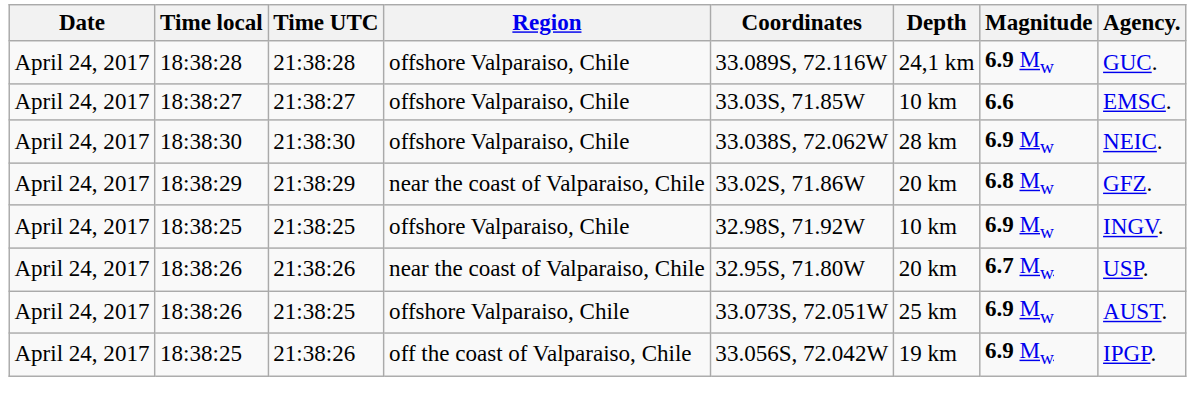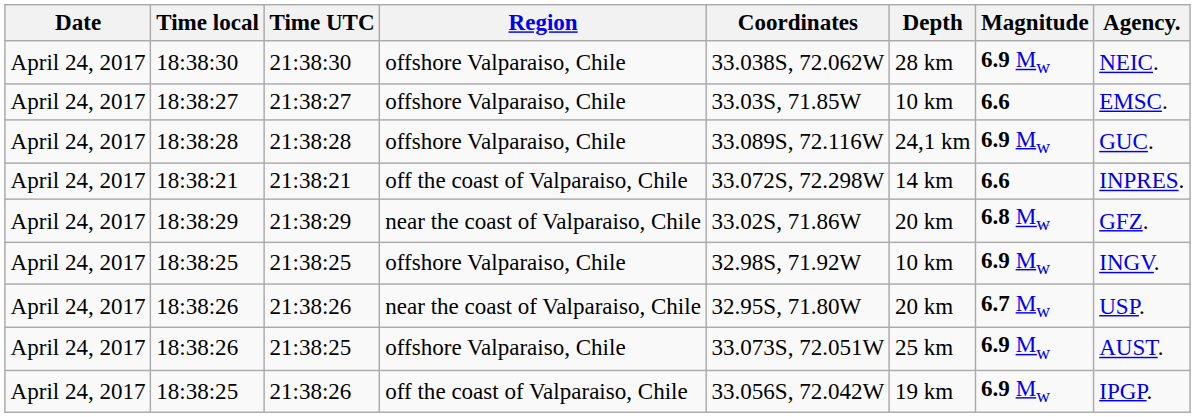rows swapped: 18:38:28 <-> 18:38:30
+ row: April 24, 2017 | 18:38:21 | 21:38:21 | off the coast of Valparaiso, Chile | 33.072S, 72.298W | 14 km | 6.6 | INPRES.
